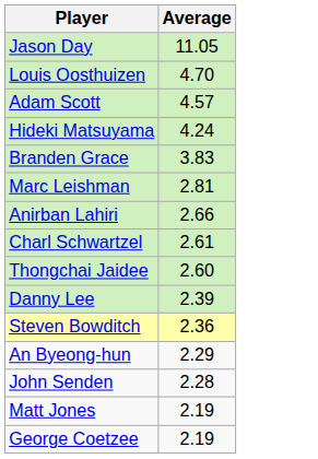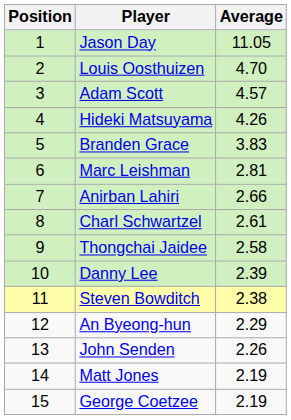+ column: Position | 1 | 2 | 3 | 4 | 5 | 6 | 7 | 8 | 9 | 10 | 11 | 12 | 13 | 14 | 15
Hideki Matsuyama | Average: 4.24 -> 4.26
Thongchai Jaidee | Average: 2.60 -> 2.58
Steven Bowditch | Average: 2.36 -> 2.38
John Senden | Average: 2.28 -> 2.26
